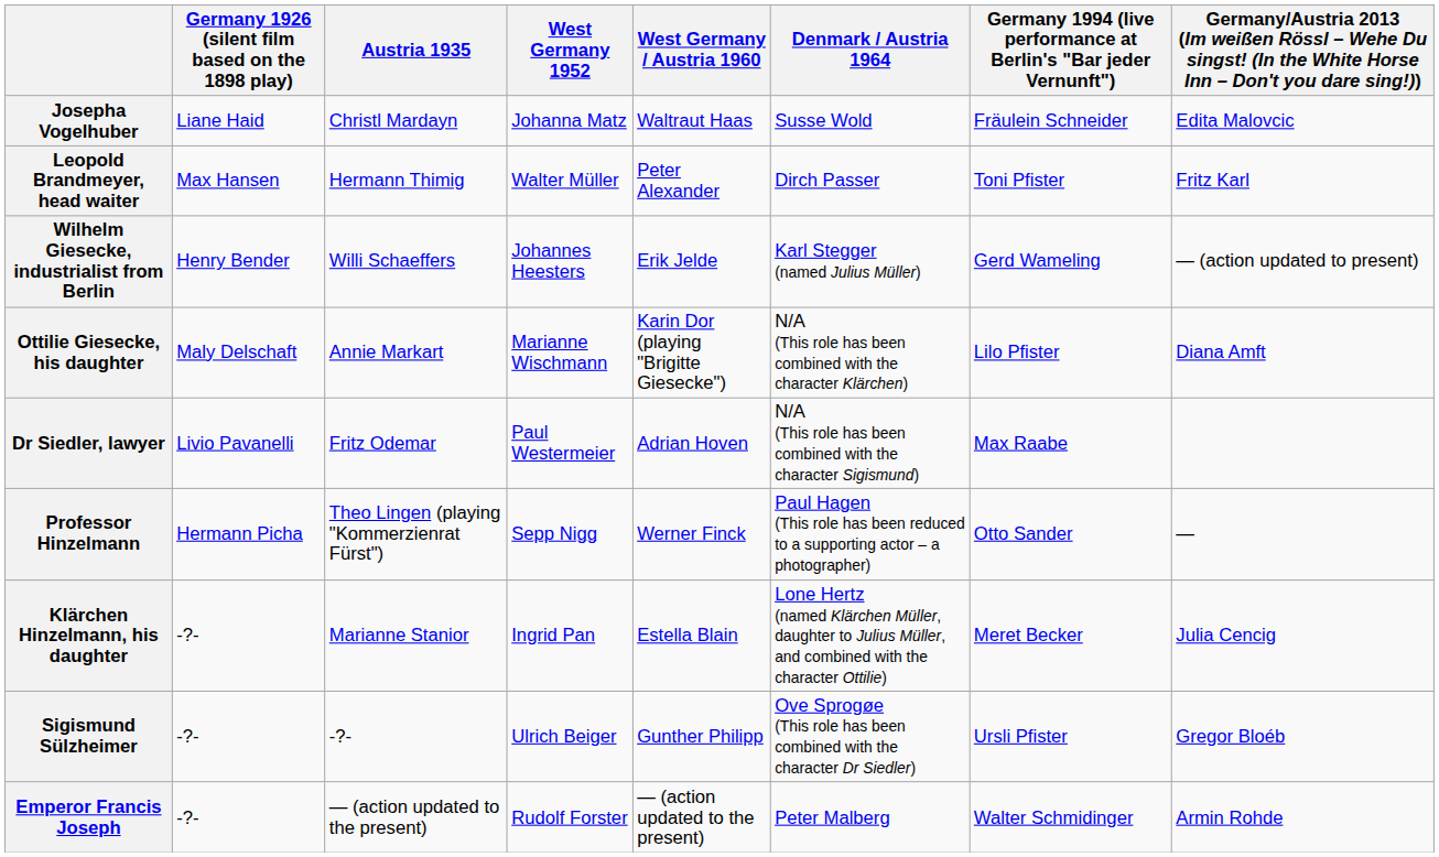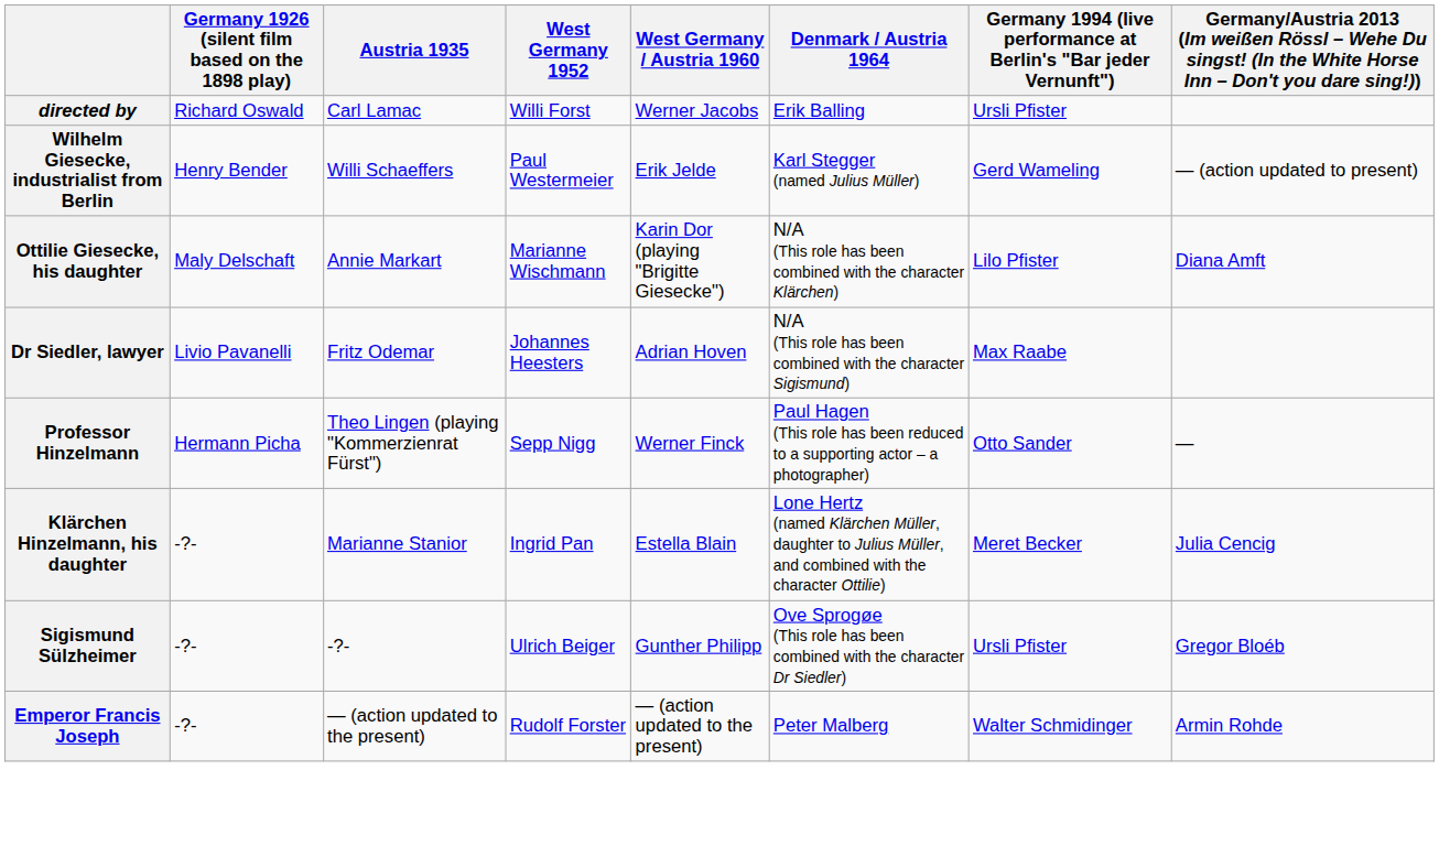+ row: directed by | Richard Oswald | Carl Lamac | Willi Forst | Werner Jacobs | Erik Balling | Ursli Pfister
- row: Josepha Vogelhuber | Liane Haid | Christl Mardayn | Johanna Matz | Waltraut Haas | Susse Wold | Fräulein Schneider | Edita Malovcic
- row: Leopold Brandmeyer, head waiter | Max Hansen | Hermann Thimig | Walter Müller | Peter Alexander | Dirch Passer | Toni Pfister | Fritz Karl
Wilhelm Giesecke, industrialist from Berlin | West Germany 1952: Johannes Heesters -> Paul Westermeier
Dr Siedler, lawyer | West Germany 1952: Paul Westermeier -> Johannes Heesters
